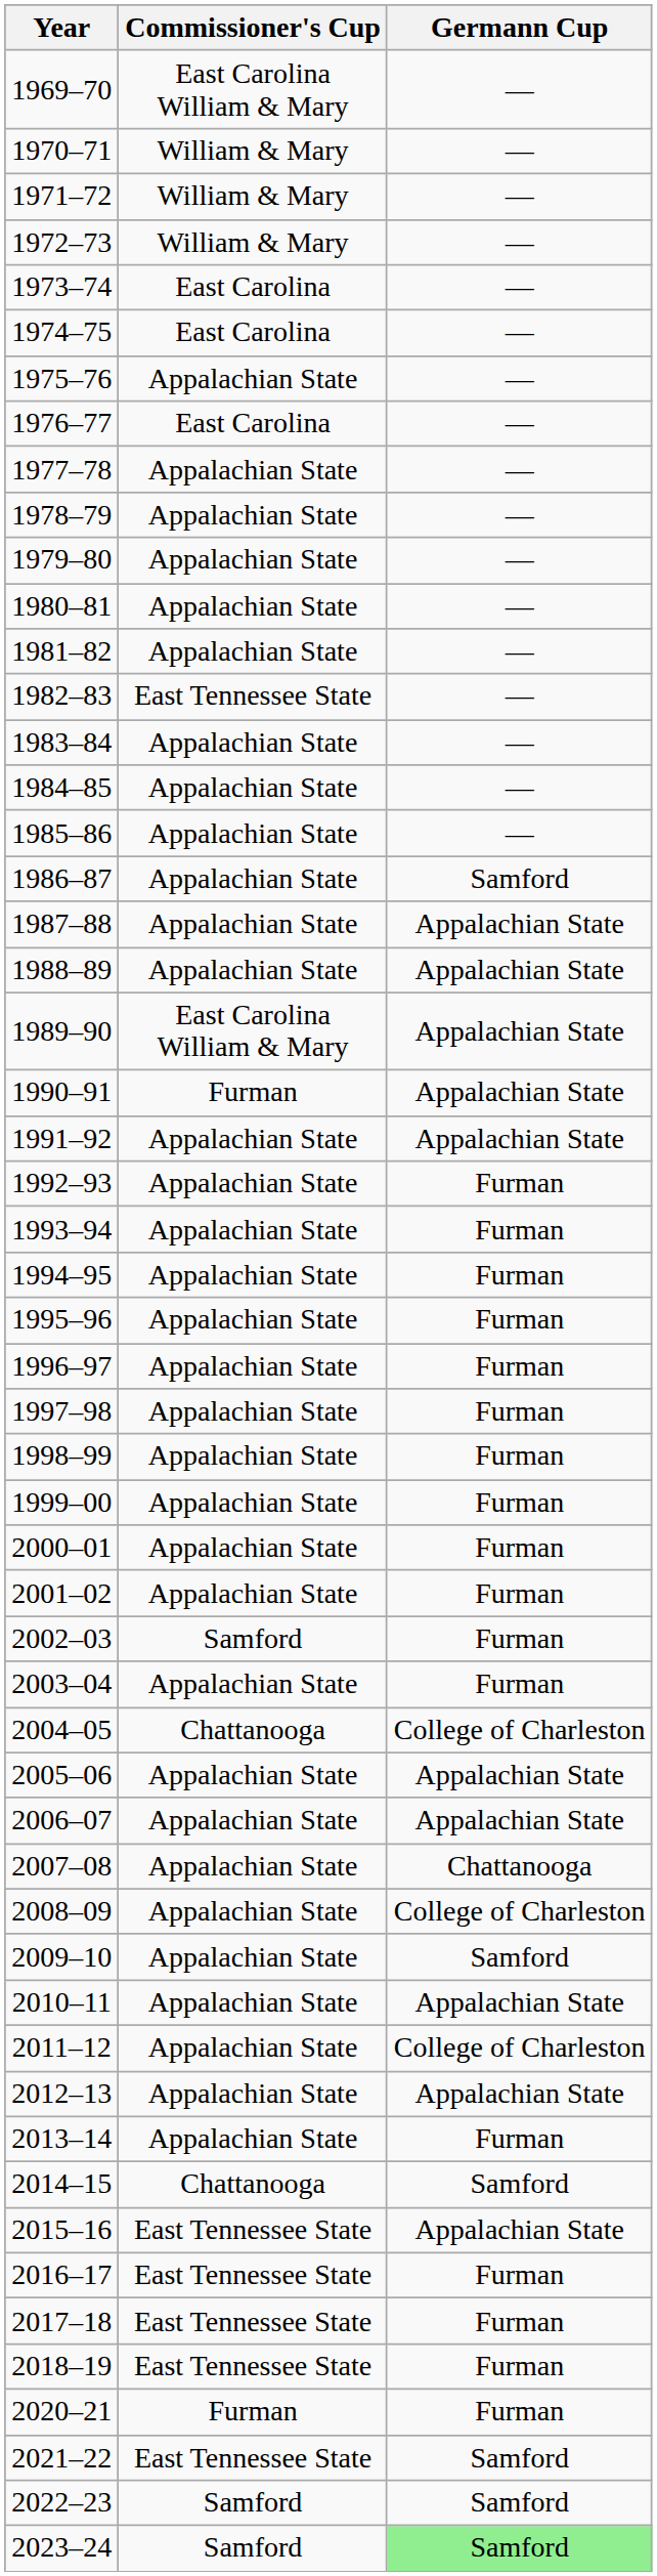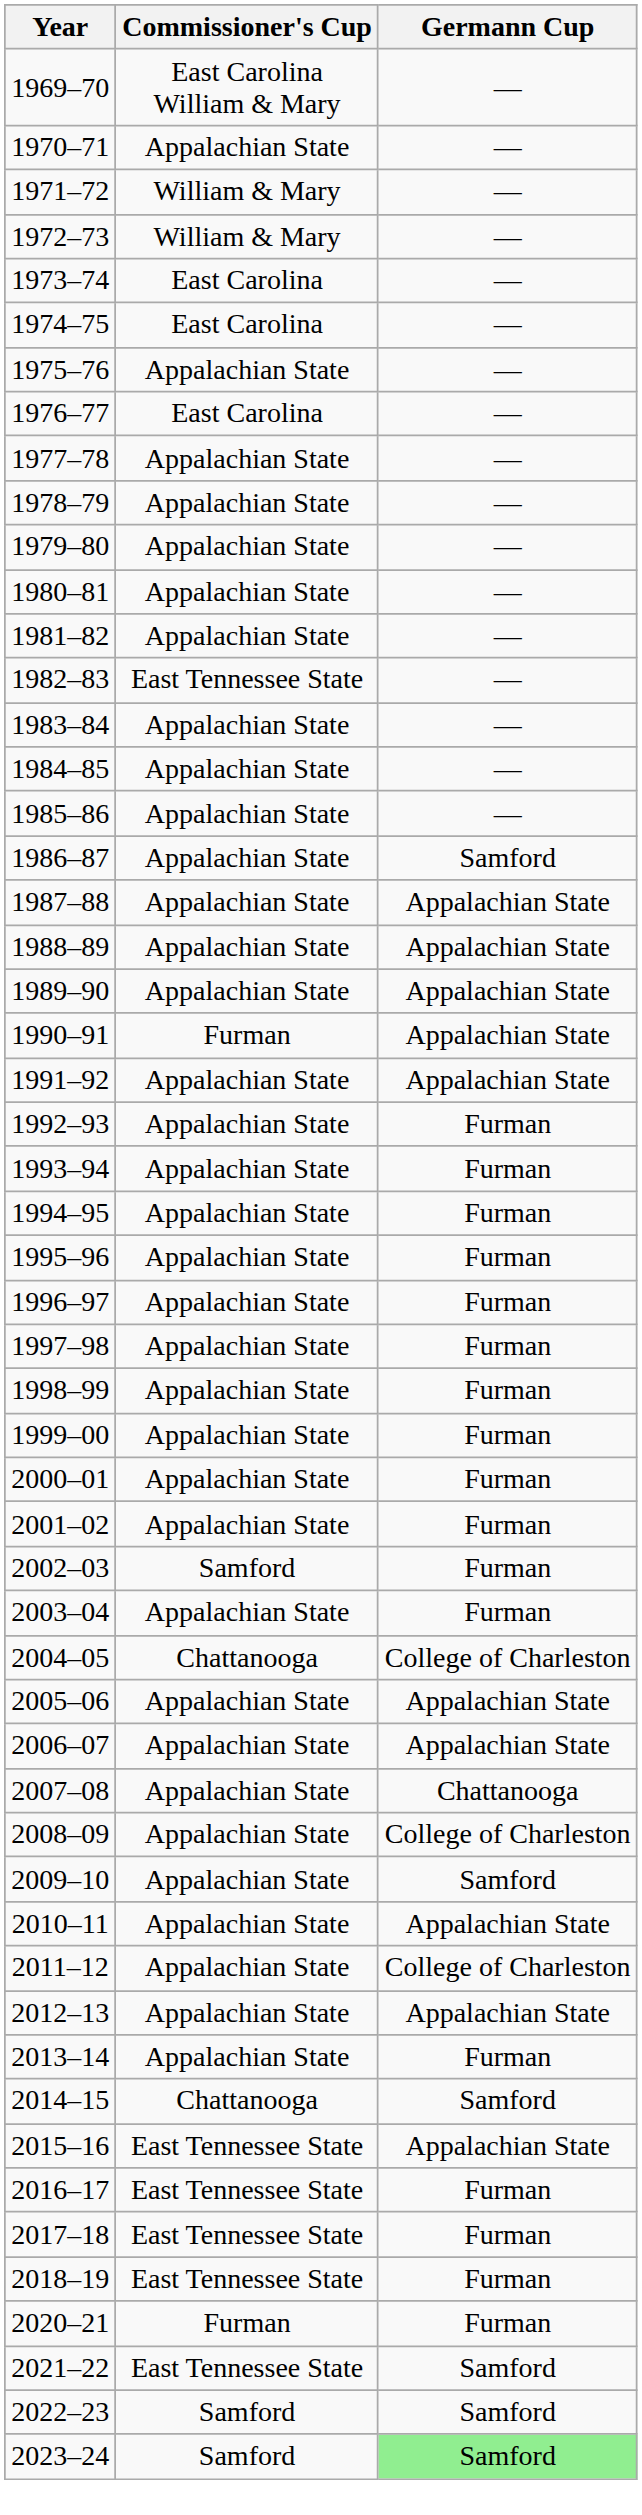1970–71 | Commissioner's Cup: William & Mary -> Appalachian State
1989–90 | Commissioner's Cup: East Carolina William & Mary -> Appalachian State
